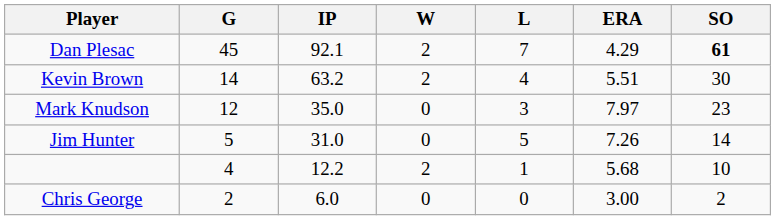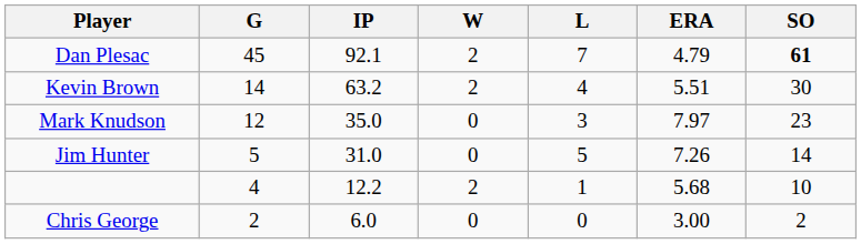Dan Plesac | ERA: 4.29 -> 4.79
